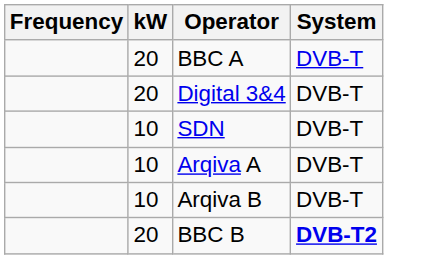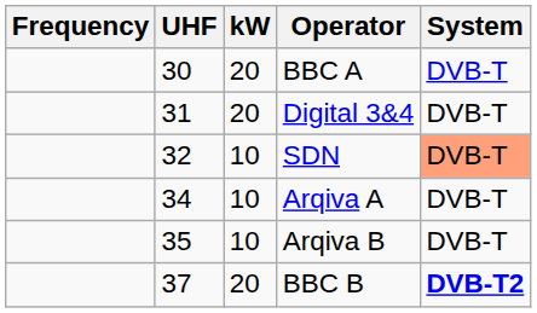+ column: UHF | 30 | 31 | 32 | 34 | 35 | 37
SDN | System: no background -> lightsalmon background
